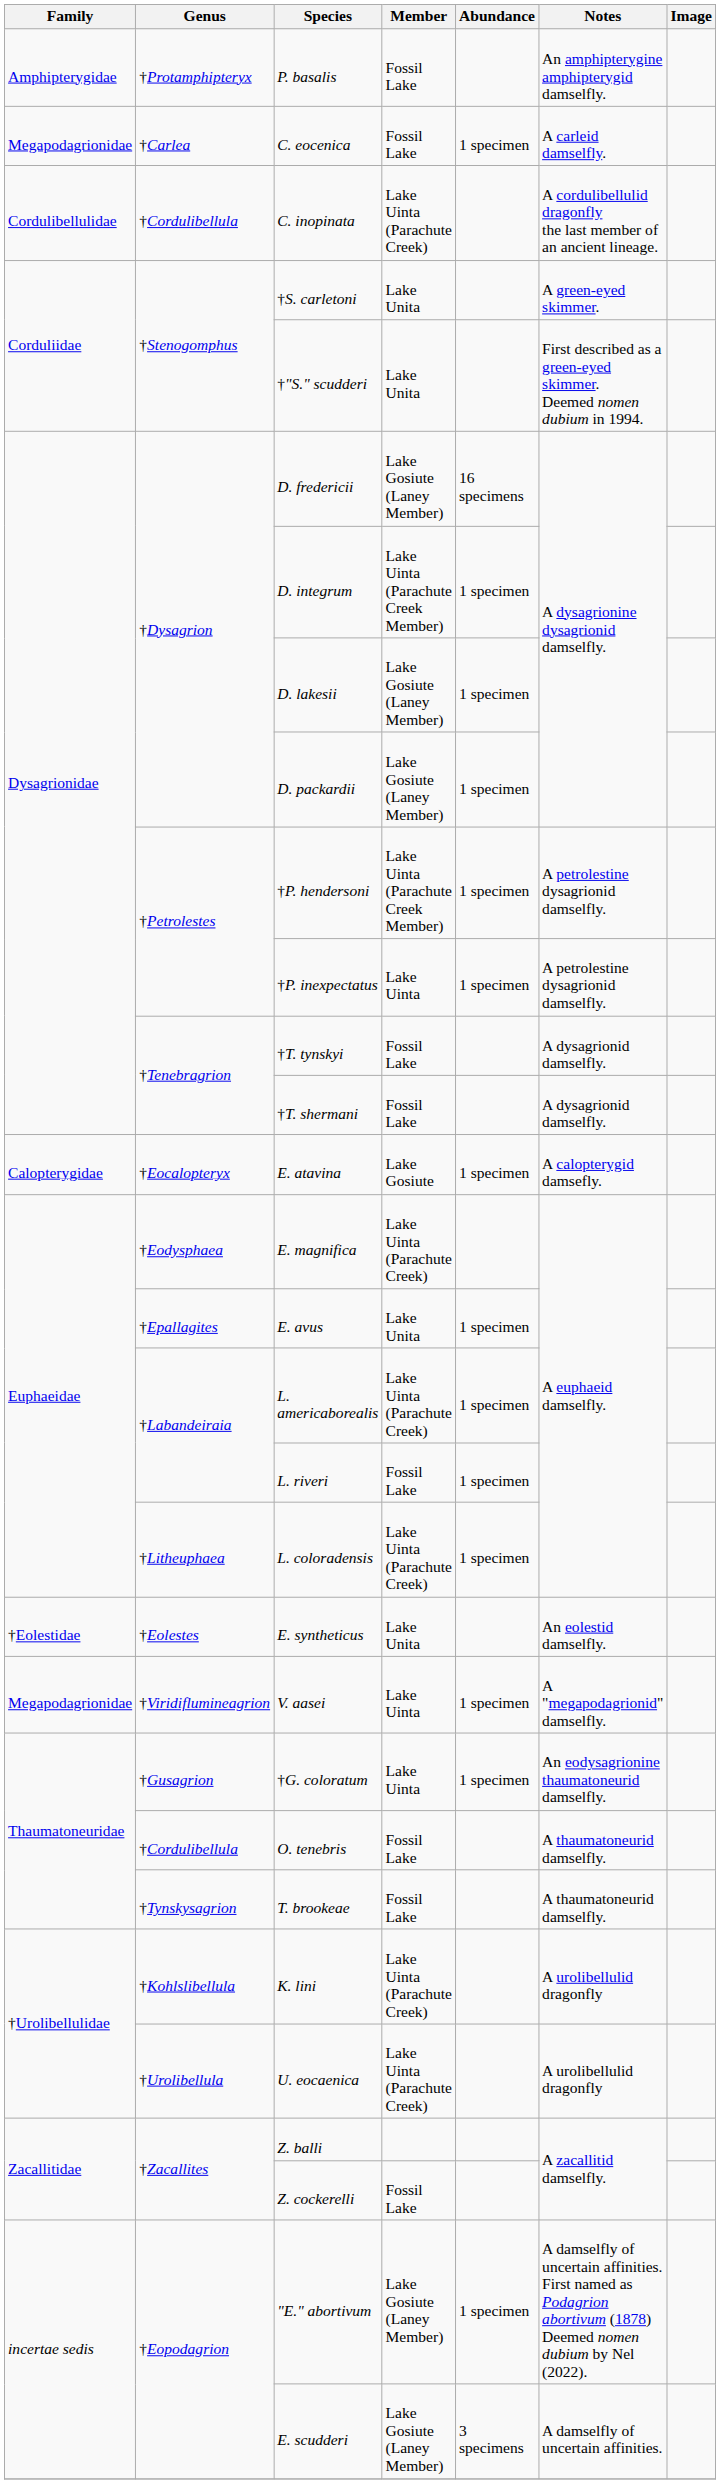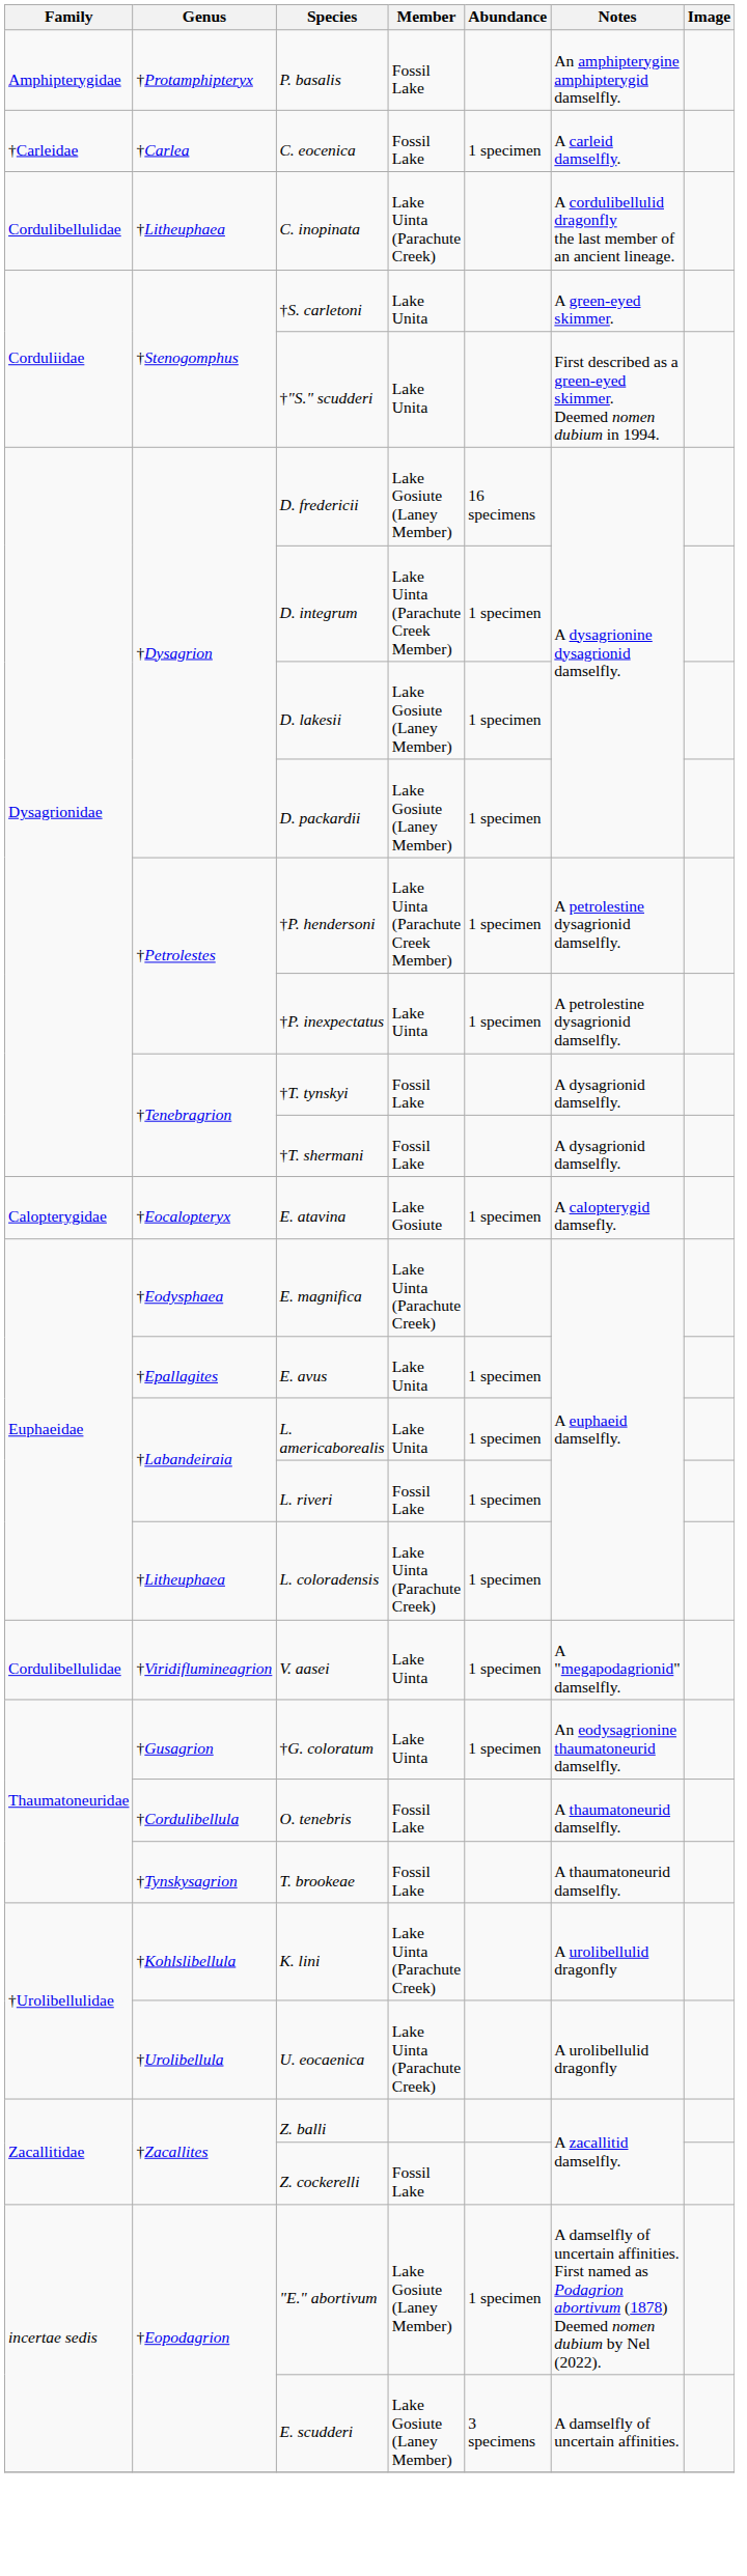C. eocenica | Family: Megapodagrionidae -> †Carleidae
C. inopinata | Genus: †Cordulibellula -> †Litheuphaea
L. americaborealis | Member: Lake Uinta (Parachute Creek) -> Lake Unita
- row: †Eolestidae | †Eolestes | E. syntheticus | Lake Unita | An eolestid damselfly.
V. aasei | Family: Megapodagrionidae -> Cordulibellulidae
